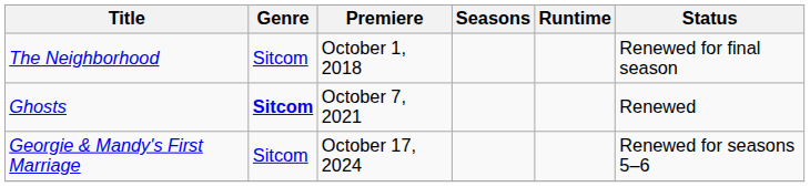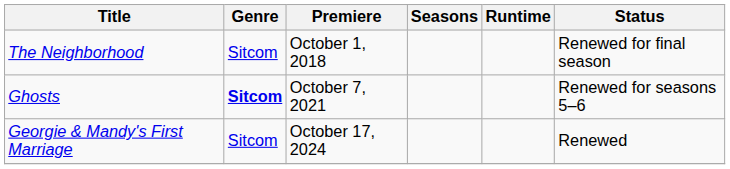Ghosts | Status: Renewed -> Renewed for seasons 5–6
Georgie & Mandy's First Marriage | Status: Renewed for seasons 5–6 -> Renewed
